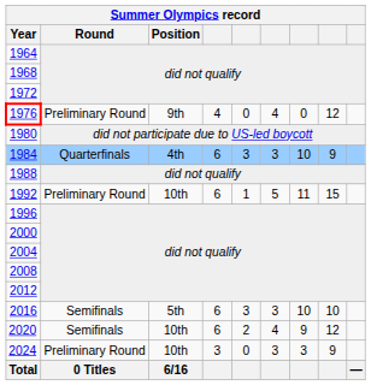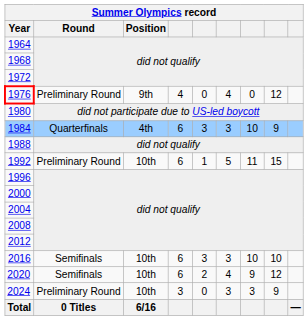2016 | Position: 5th -> 10th
